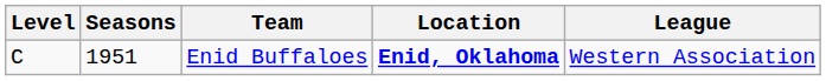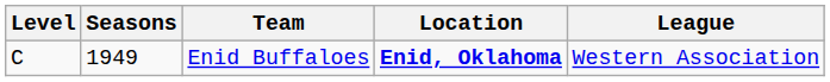Enid Buffaloes | Seasons: 1951 -> 1949
